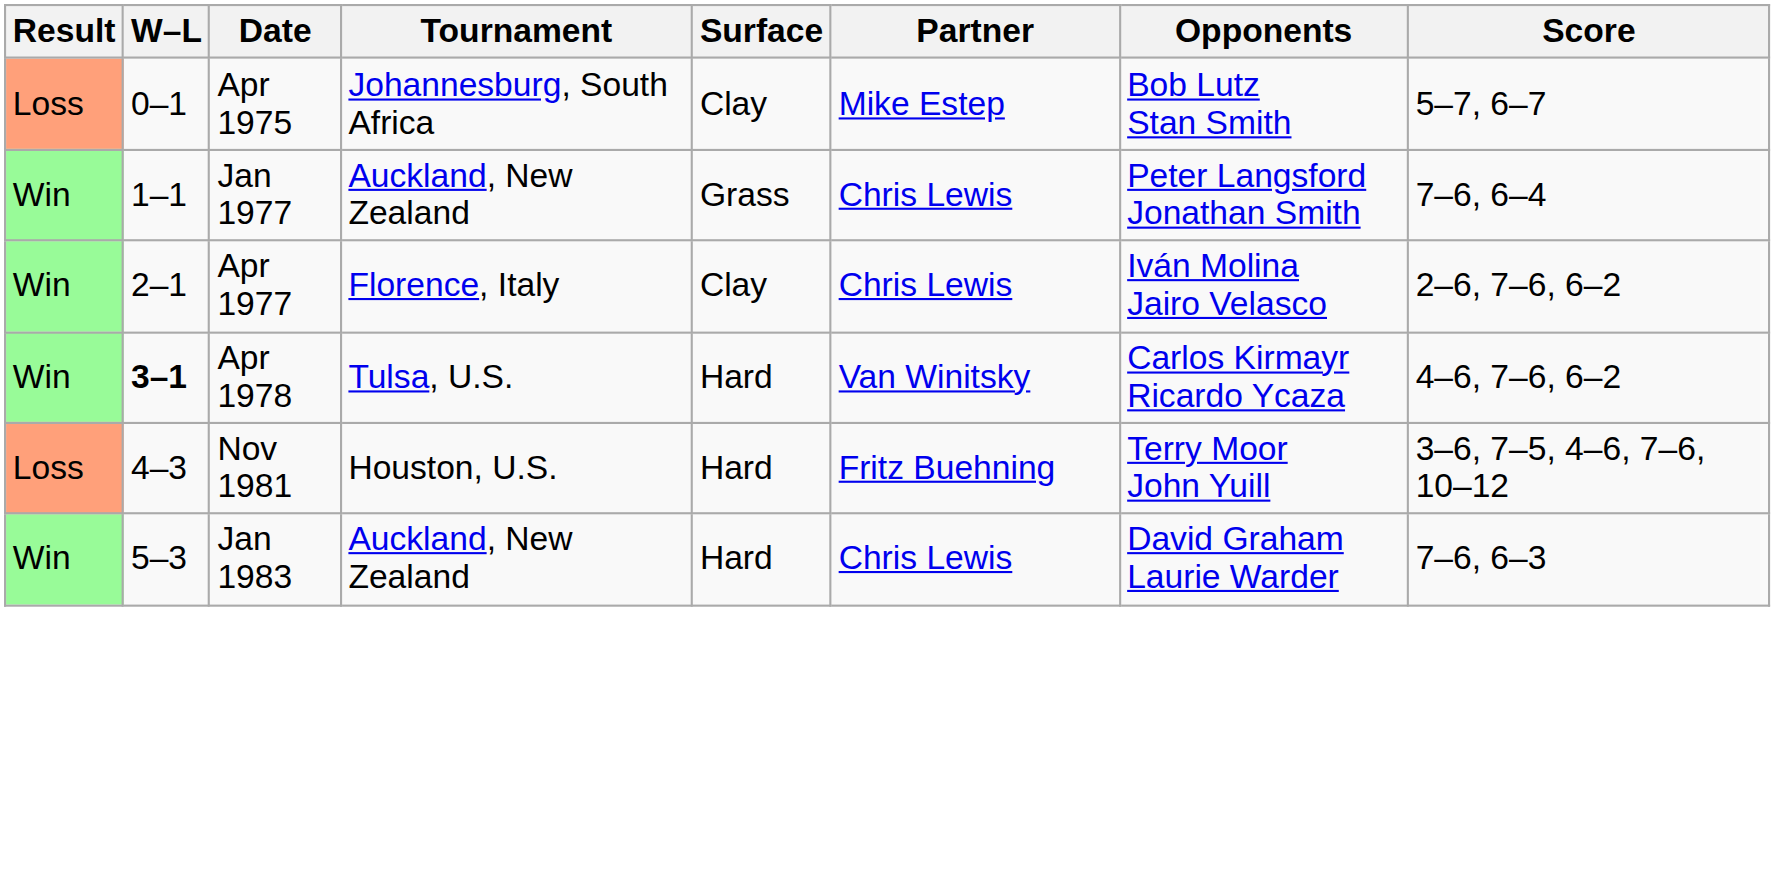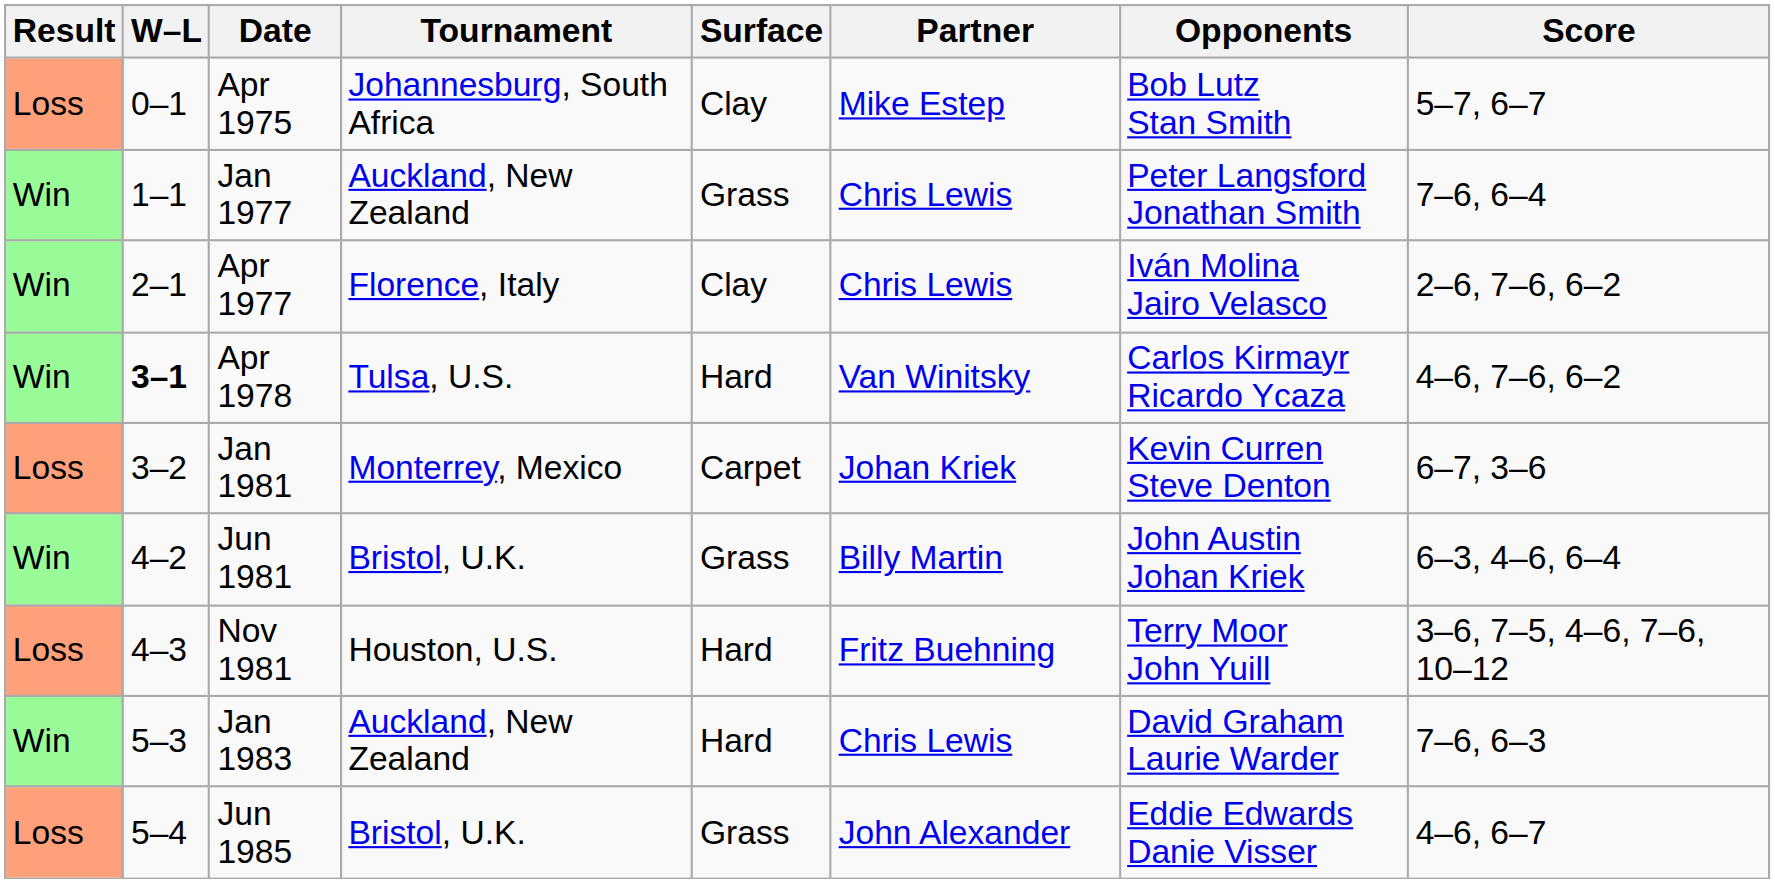+ row: Loss | 3–2 | Jan 1981 | Monterrey, Mexico | Carpet | Johan Kriek | Kevin Curren Steve Denton | 6–7, 3–6
+ row: Win | 4–2 | Jun 1981 | Bristol, U.K. | Grass | Billy Martin | John Austin Johan Kriek | 6–3, 4–6, 6–4
+ row: Loss | 5–4 | Jun 1985 | Bristol, U.K. | Grass | John Alexander | Eddie Edwards Danie Visser | 4–6, 6–7
